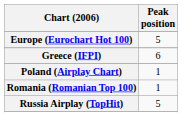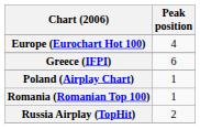Europe (Eurochart Hot 100) | Peak position: 5 -> 4
Russia Airplay (TopHit) | Peak position: 5 -> 2
